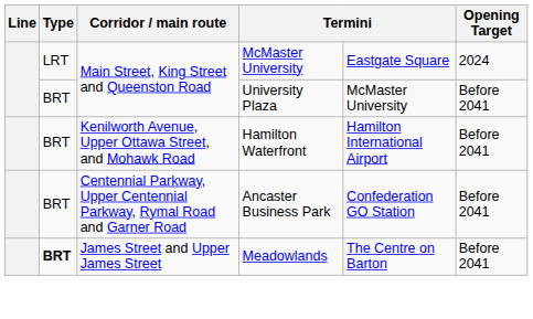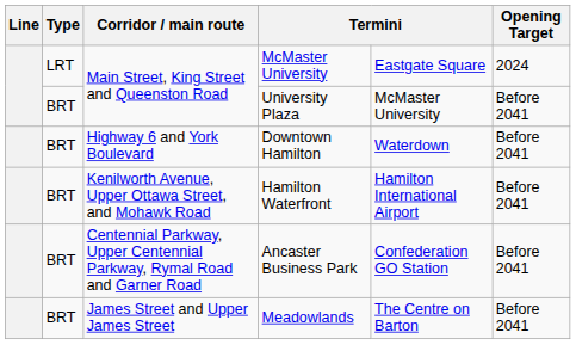+ row: BRT | Highway 6 and York Boulevard | Downtown Hamilton | Waterdown | Before 2041
Meadowlands | Type: bold -> normal
